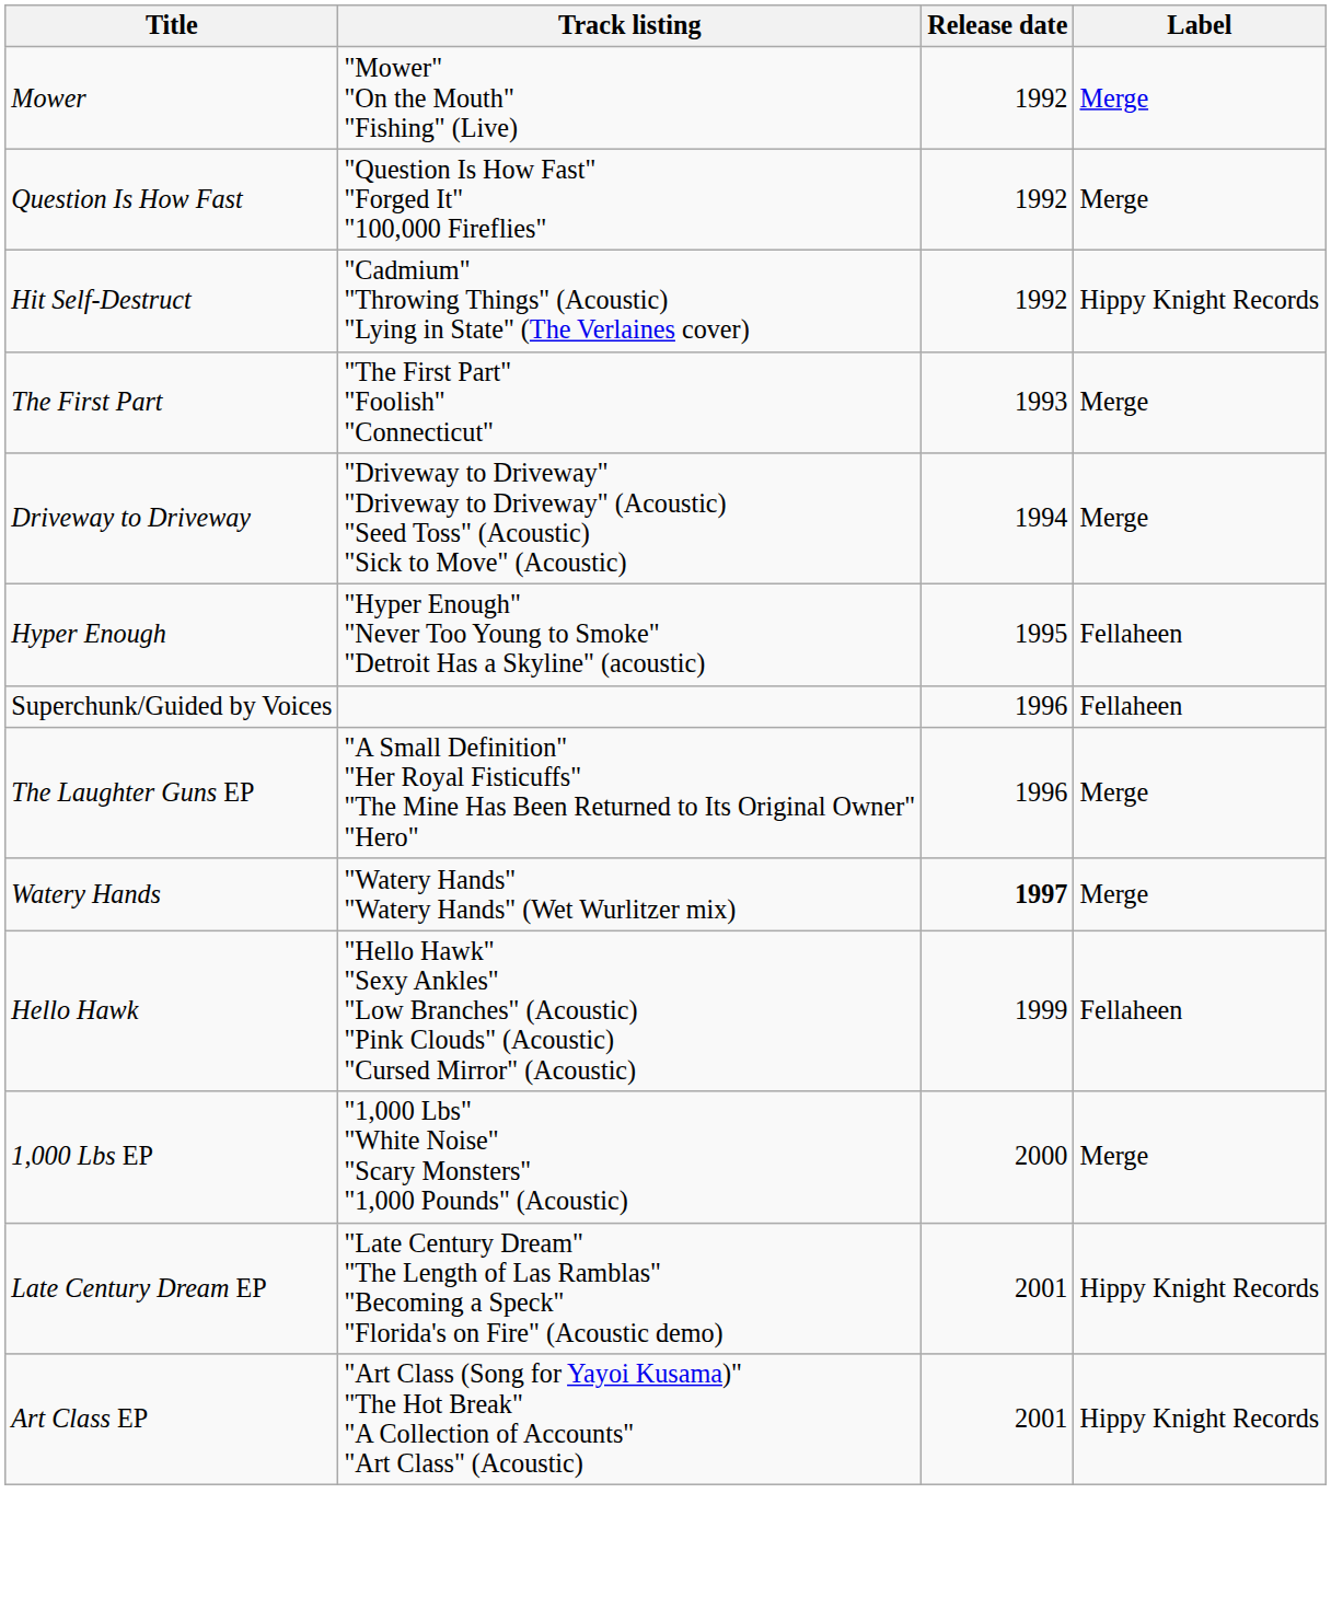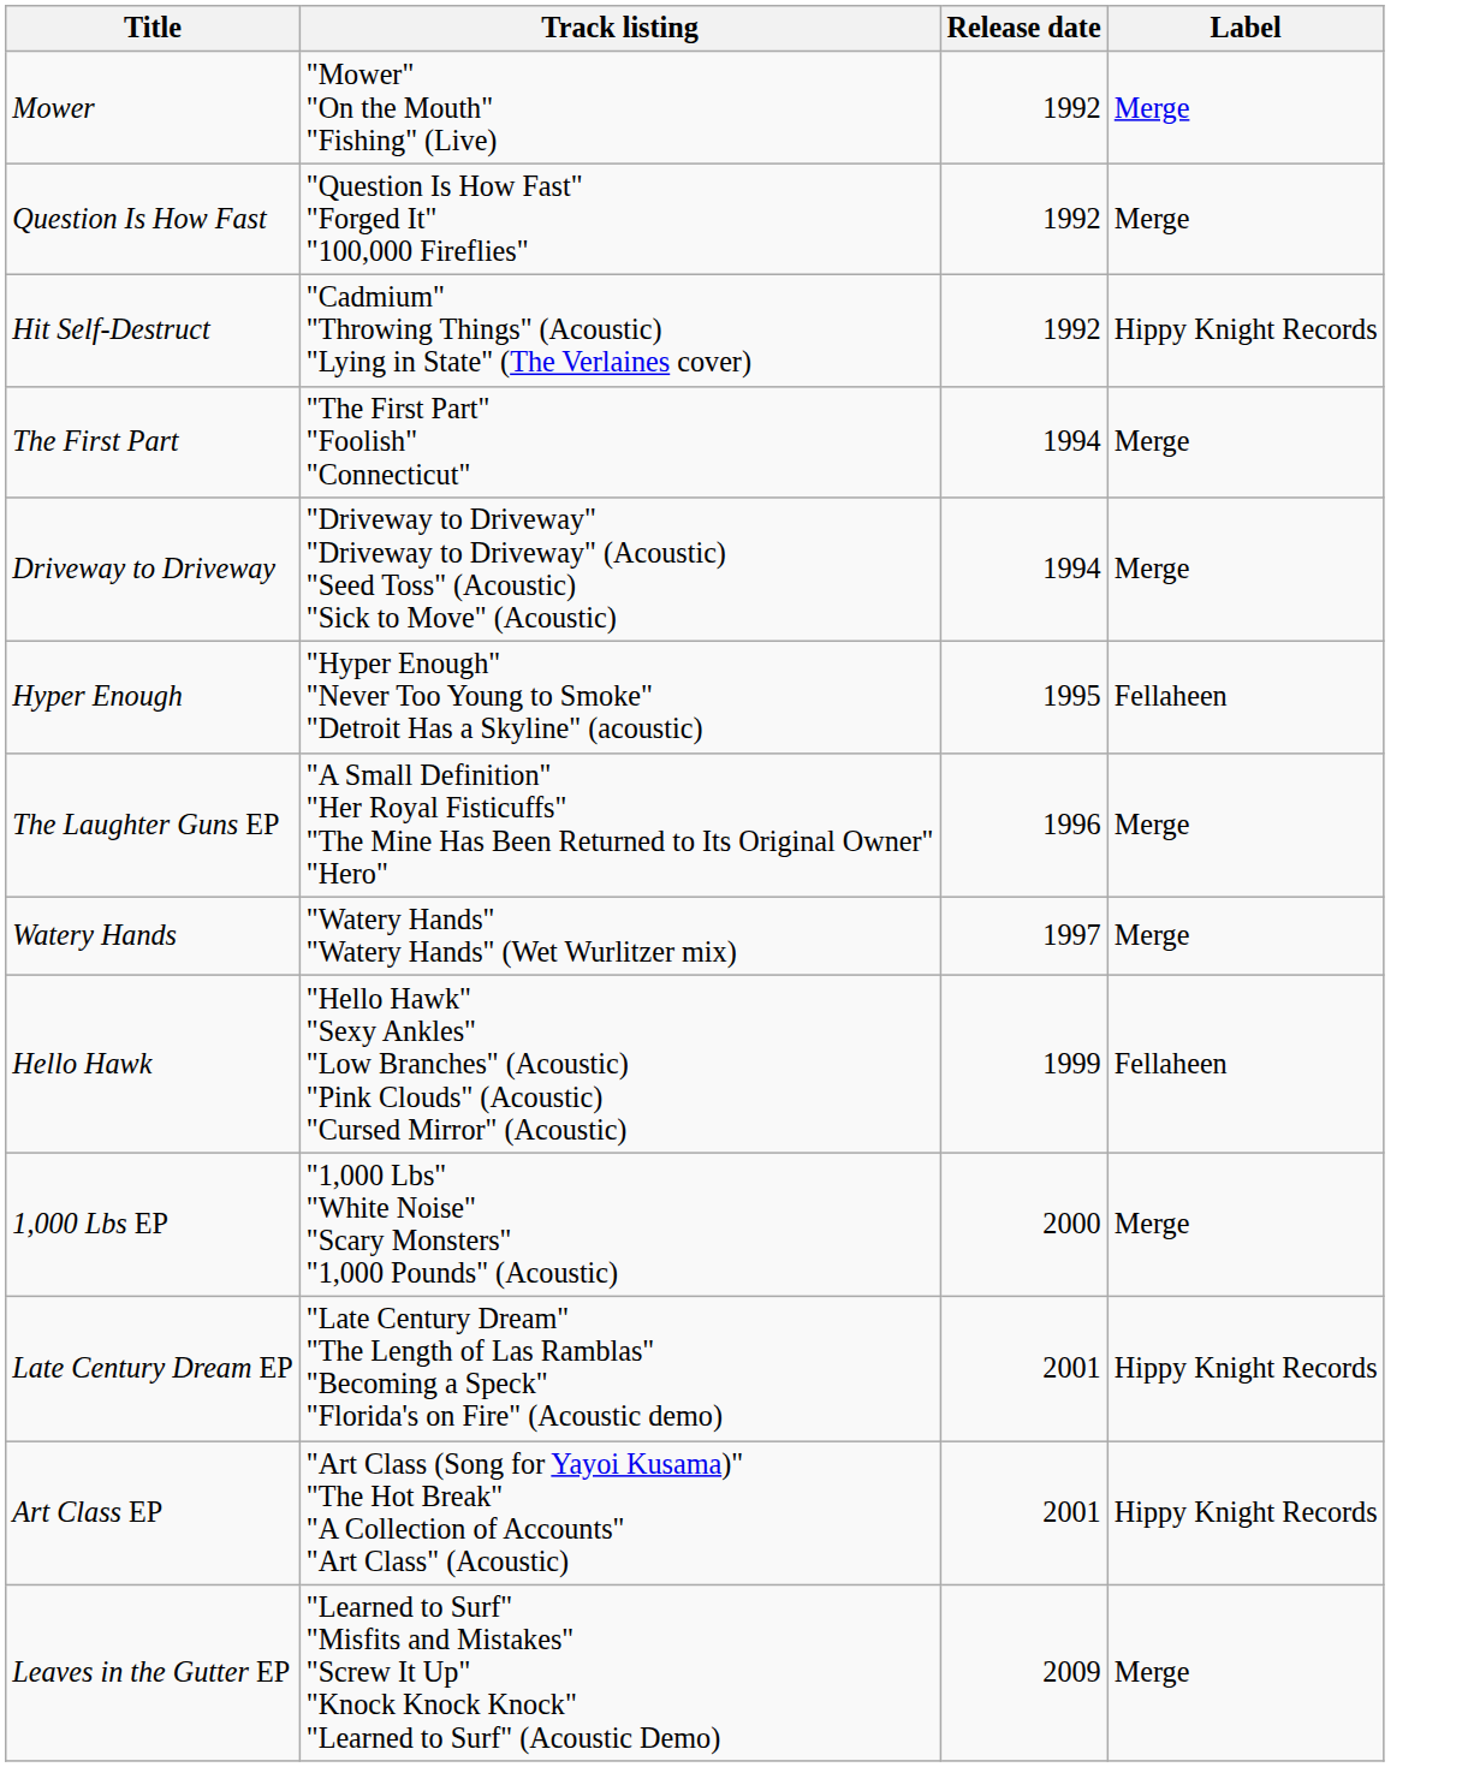The First Part | Release date: 1993 -> 1994
- row: Superchunk/Guided by Voices | 1996 | Fellaheen
Watery Hands | Release date: bold -> normal
+ row: Leaves in the Gutter EP | "Learned to Surf" "Misfits and Mistakes" "Screw It Up" "Knock Knock Knock" "Learned to Surf" (Acoustic Demo) | 2009 | Merge
